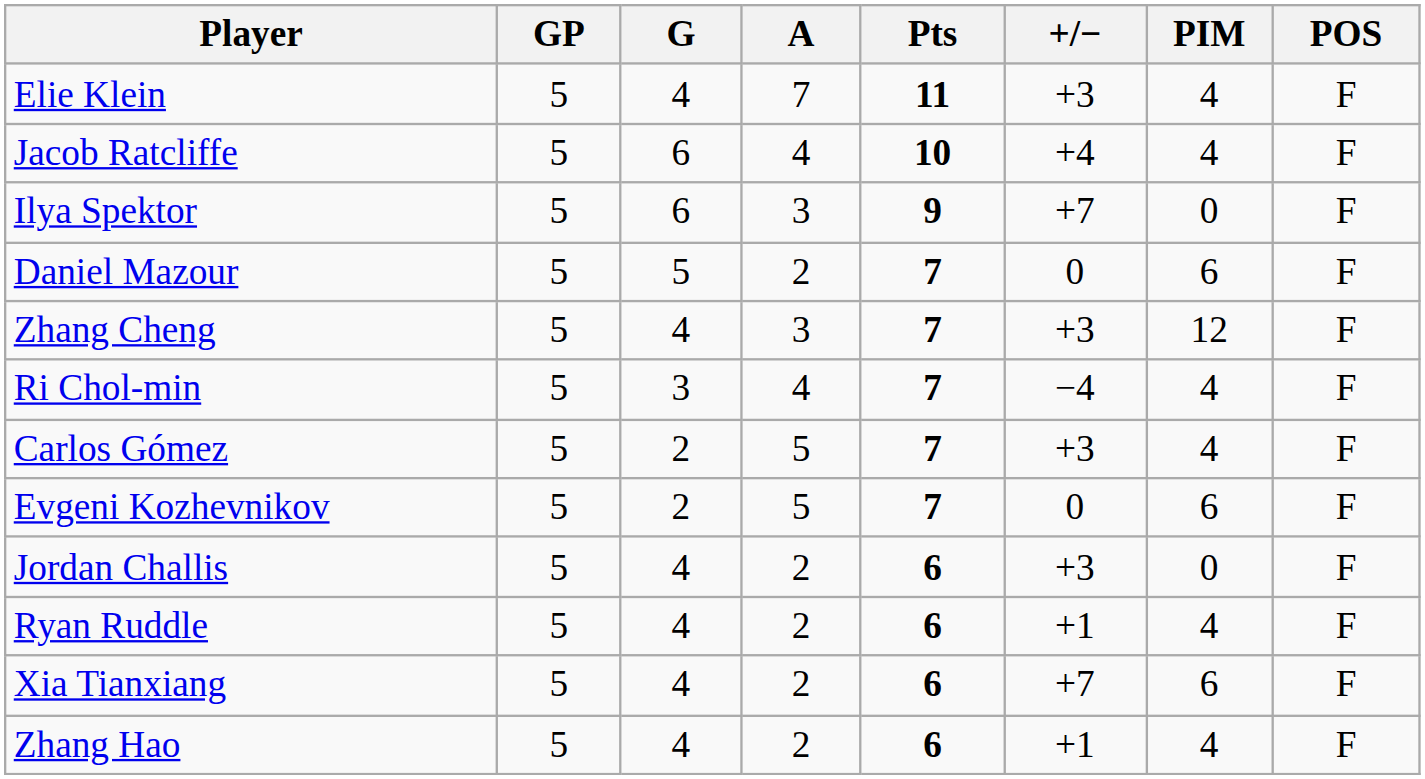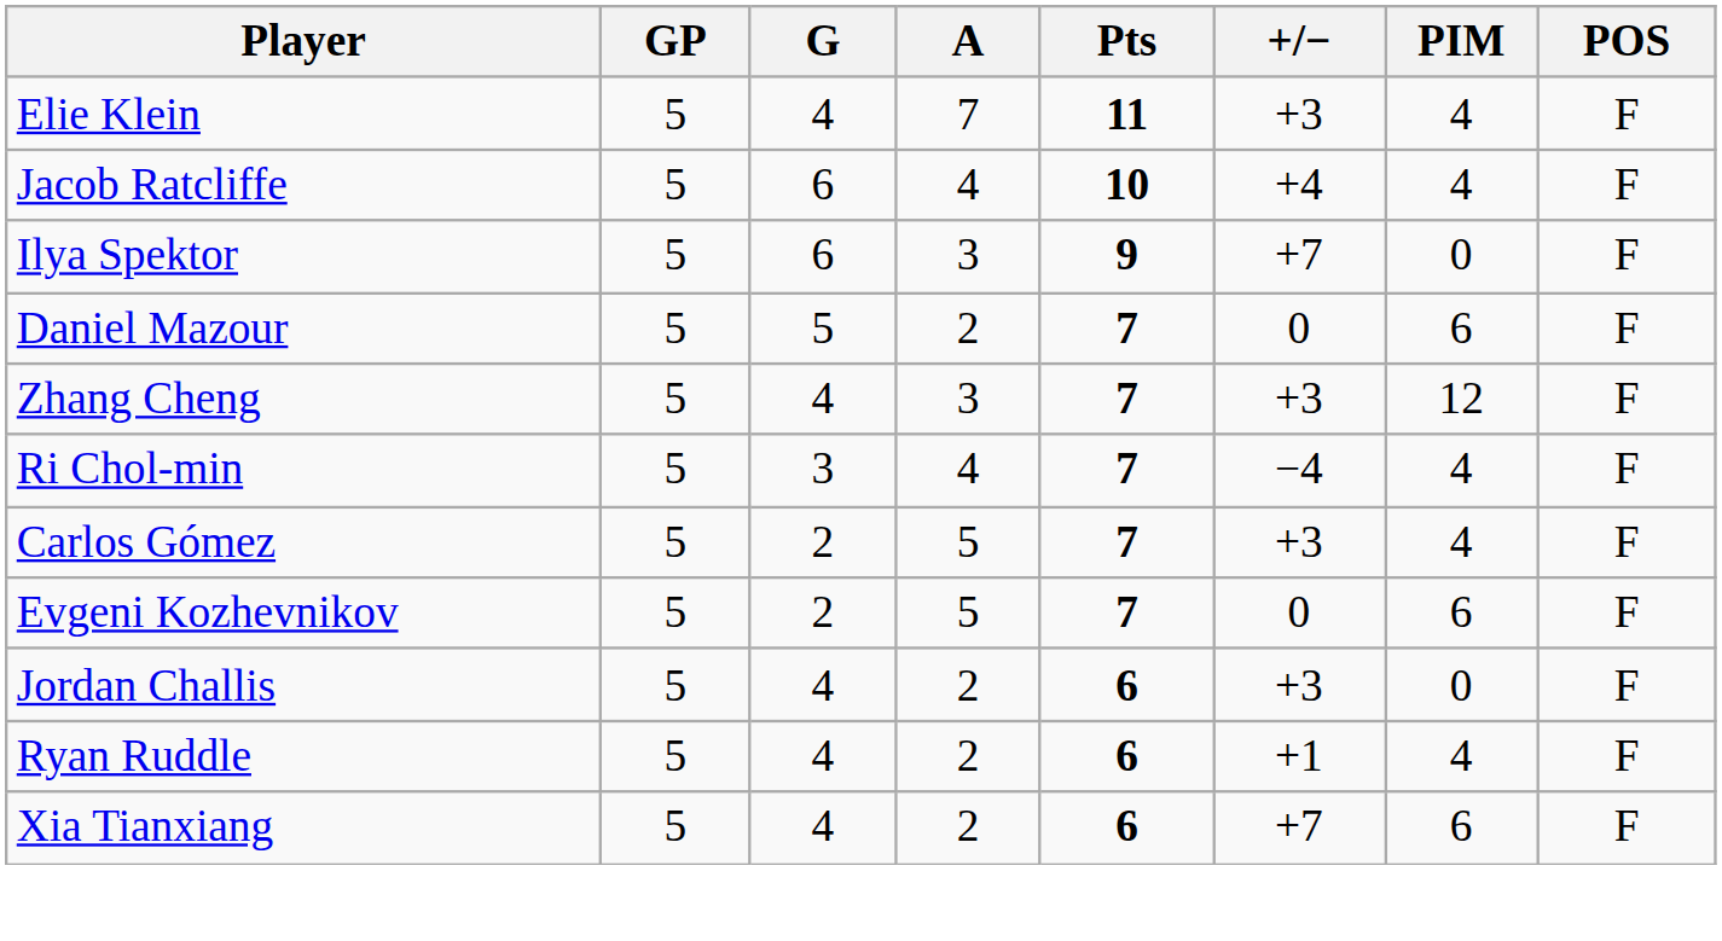- row: Zhang Hao | 5 | 4 | 2 | 6 | +1 | 4 | F
